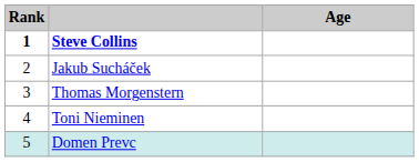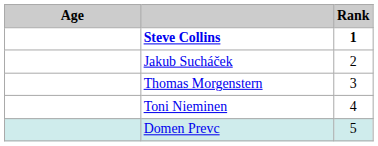columns swapped: Rank <-> Age
